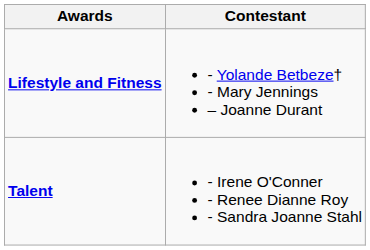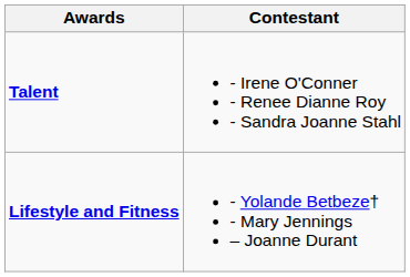rows swapped: Lifestyle and Fitness <-> Talent
